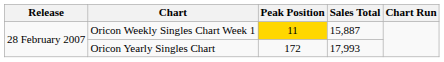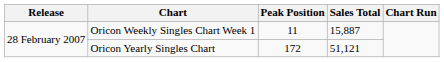Oricon Weekly Singles Chart Week 1 | Peak Position: gold background -> no background
Oricon Yearly Singles Chart | Sales Total: 17,993 -> 51,121
